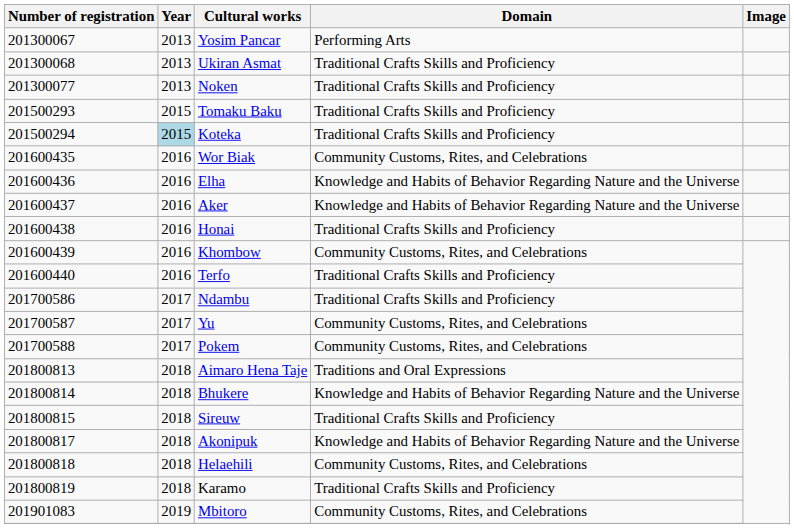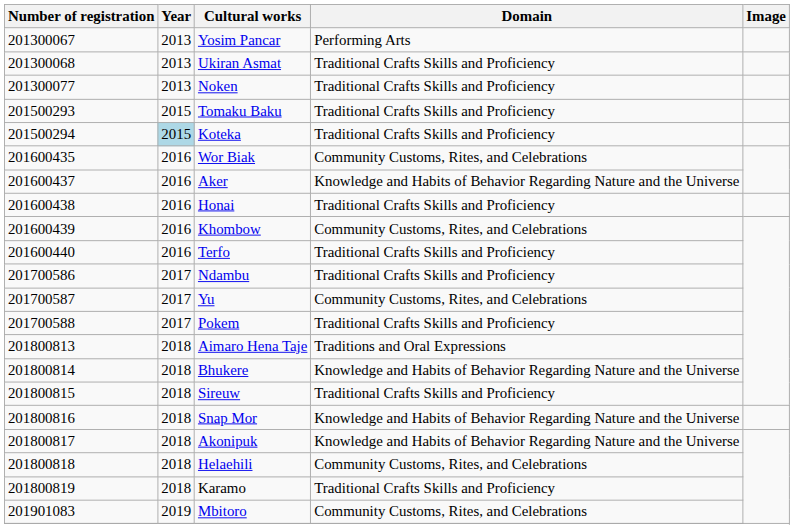- row: 201600436 | 2016 | Elha | Knowledge and Habits of Behavior Regarding Nature and the Universe
Pokem | Domain: Community Customs, Rites, and Celebrations -> Traditional Crafts Skills and Proficiency
+ row: 201800816 | 2018 | Snap Mor | Knowledge and Habits of Behavior Regarding Nature and the Universe
